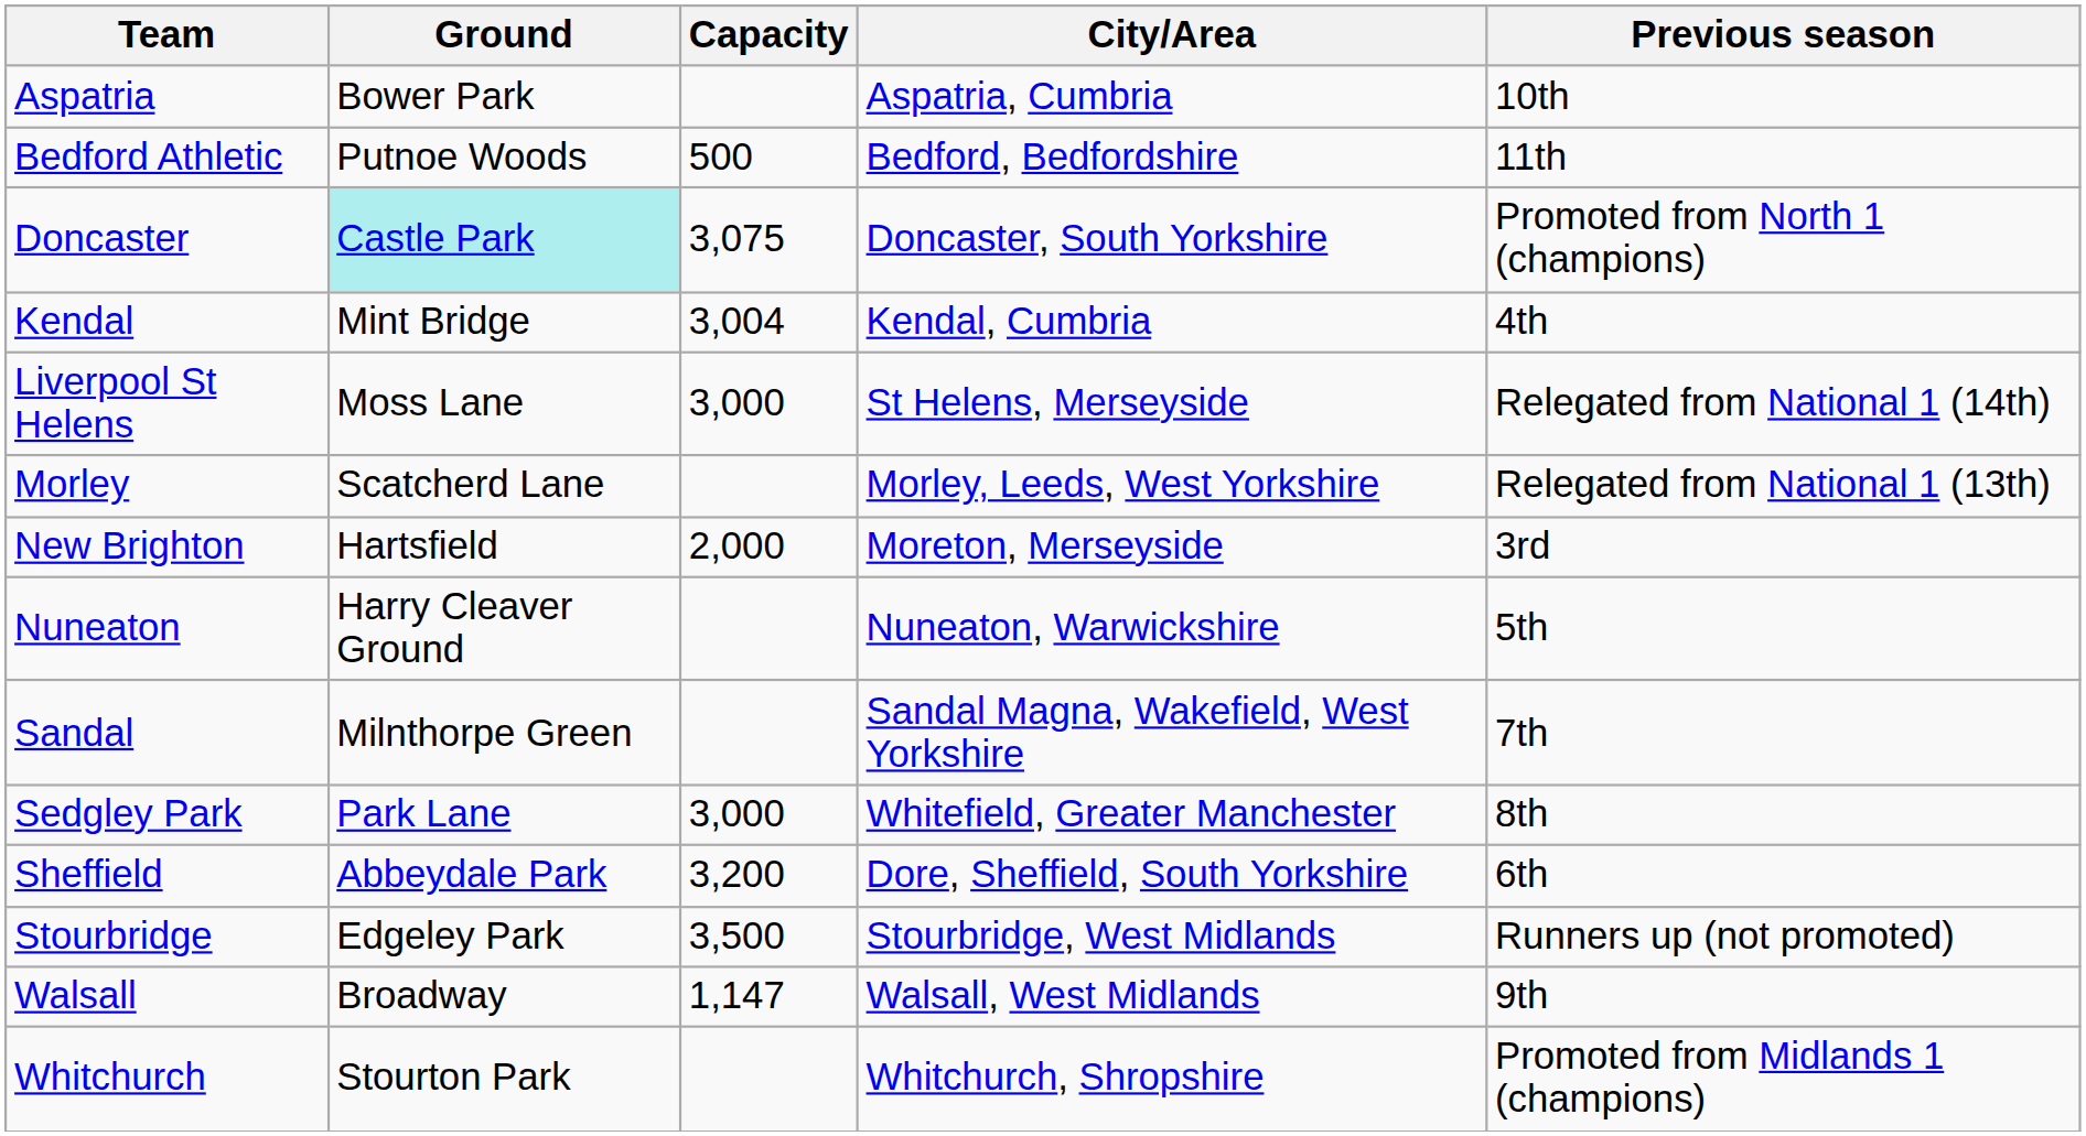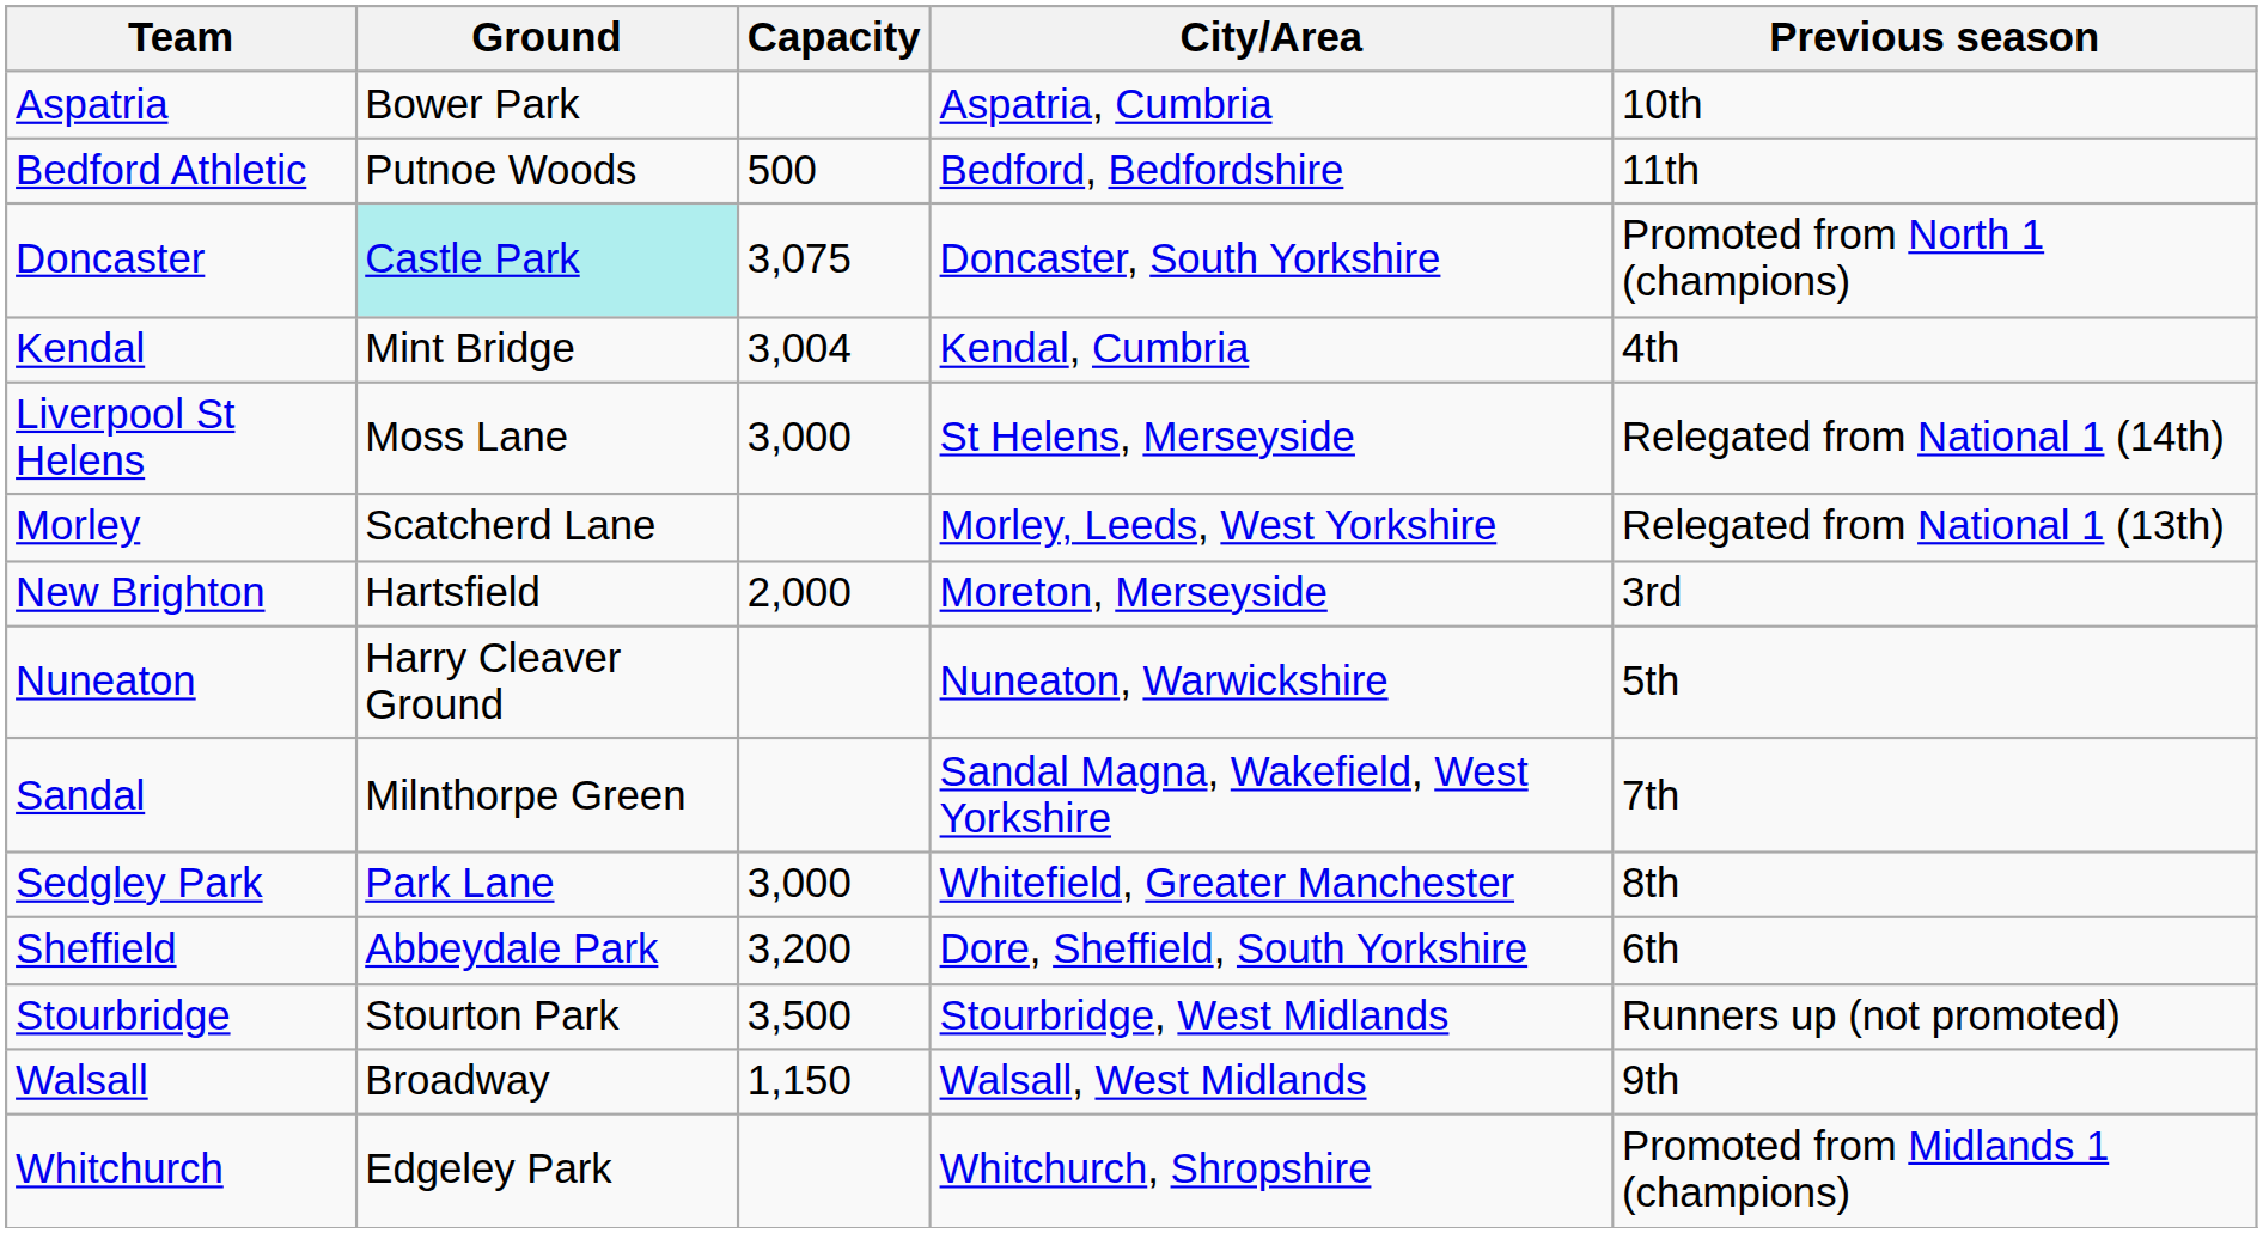Stourbridge | Ground: Edgeley Park -> Stourton Park
Walsall | Capacity: 1,147 -> 1,150
Whitchurch | Ground: Stourton Park -> Edgeley Park
